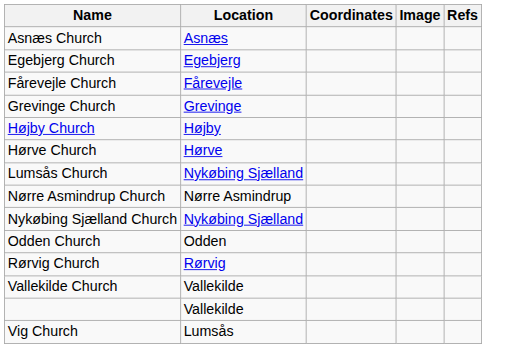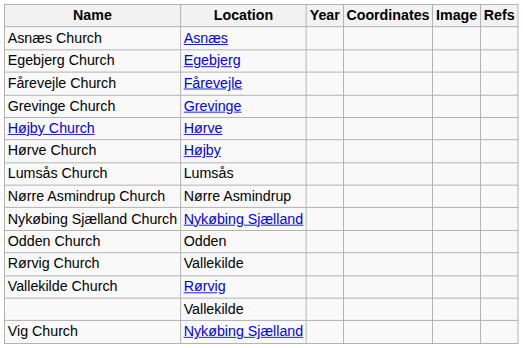+ column: Year
Højby Church | Location: Højby -> Hørve
Hørve Church | Location: Hørve -> Højby
Lumsås Church | Location: Nykøbing Sjælland -> Lumsås
Rørvig Church | Location: Rørvig -> Vallekilde
Vallekilde Church | Location: Vallekilde -> Rørvig
Vig Church | Location: Lumsås -> Nykøbing Sjælland
